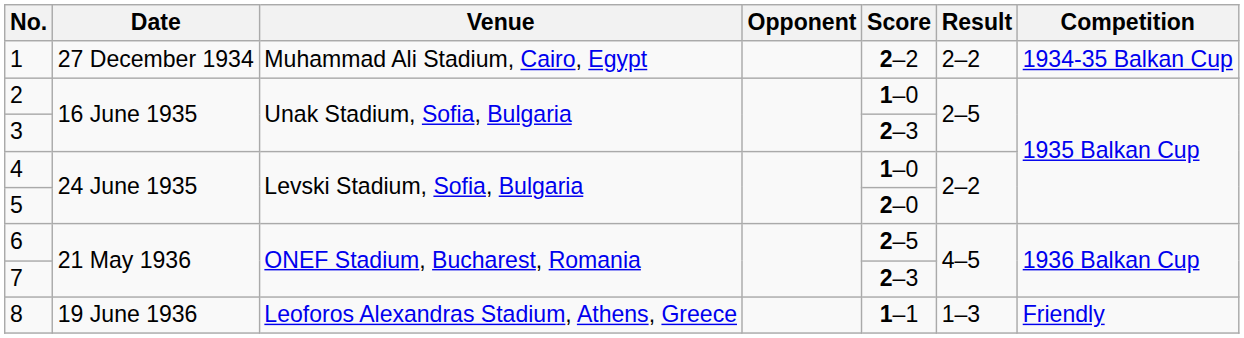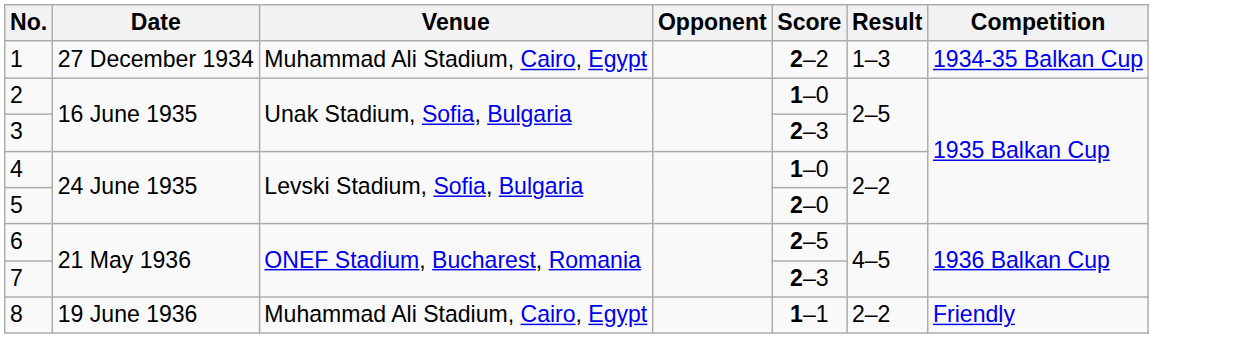1 | Result: 2–2 -> 1–3
8 | Venue: Leoforos Alexandras Stadium, Athens, Greece -> Muhammad Ali Stadium, Cairo, Egypt
8 | Result: 1–3 -> 2–2
